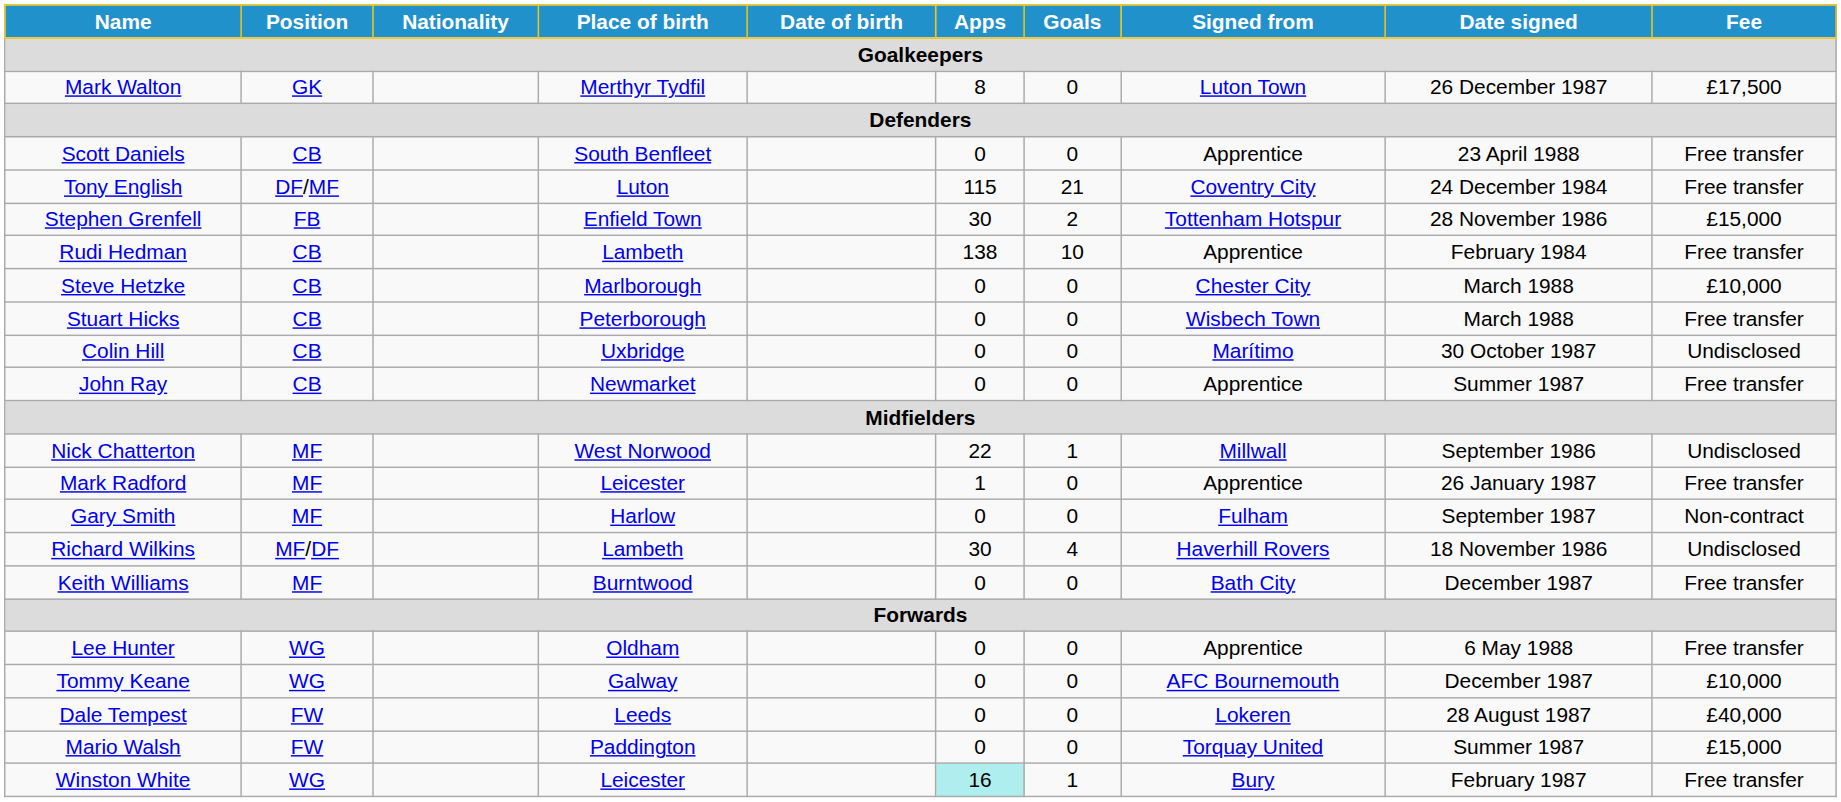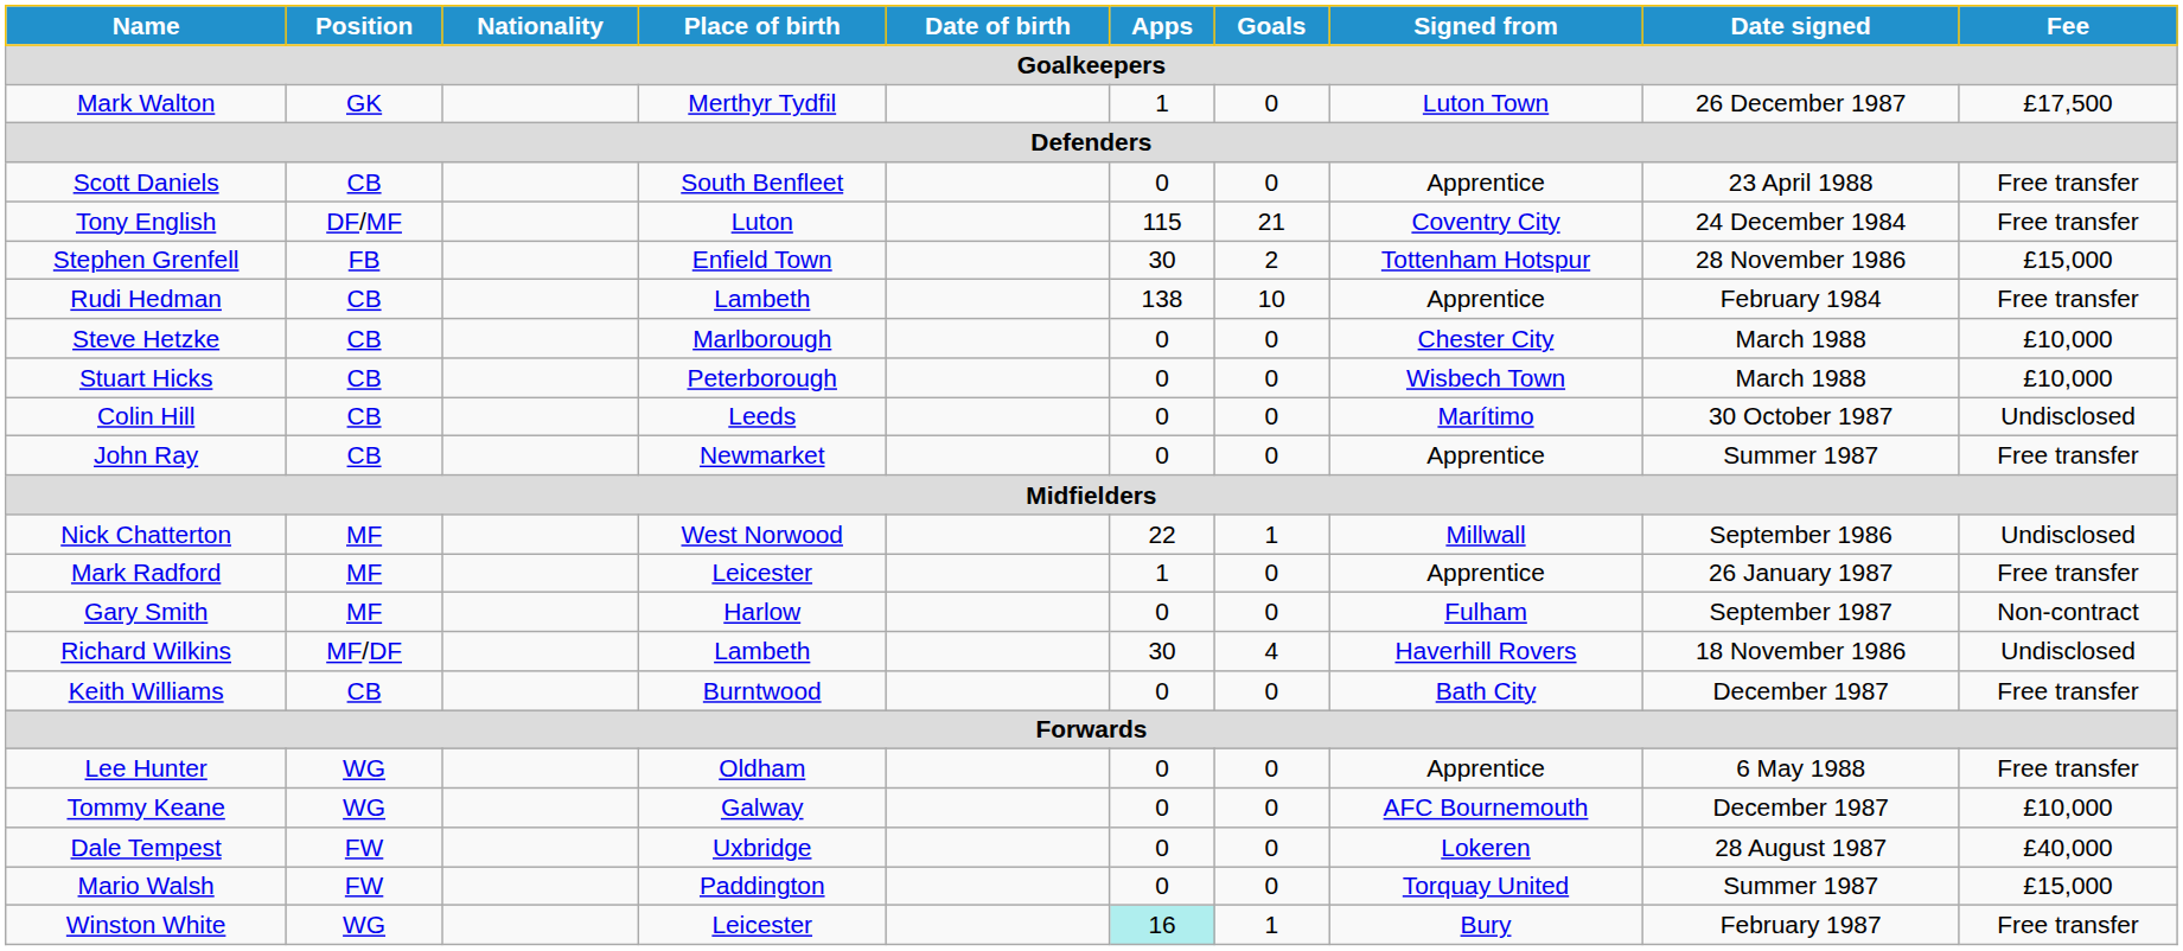Mark Walton | Apps: 8 -> 1
Stuart Hicks | Fee: Free transfer -> £10,000
Colin Hill | Place of birth: Uxbridge -> Leeds
Keith Williams | Position: MF -> CB
Dale Tempest | Place of birth: Leeds -> Uxbridge
